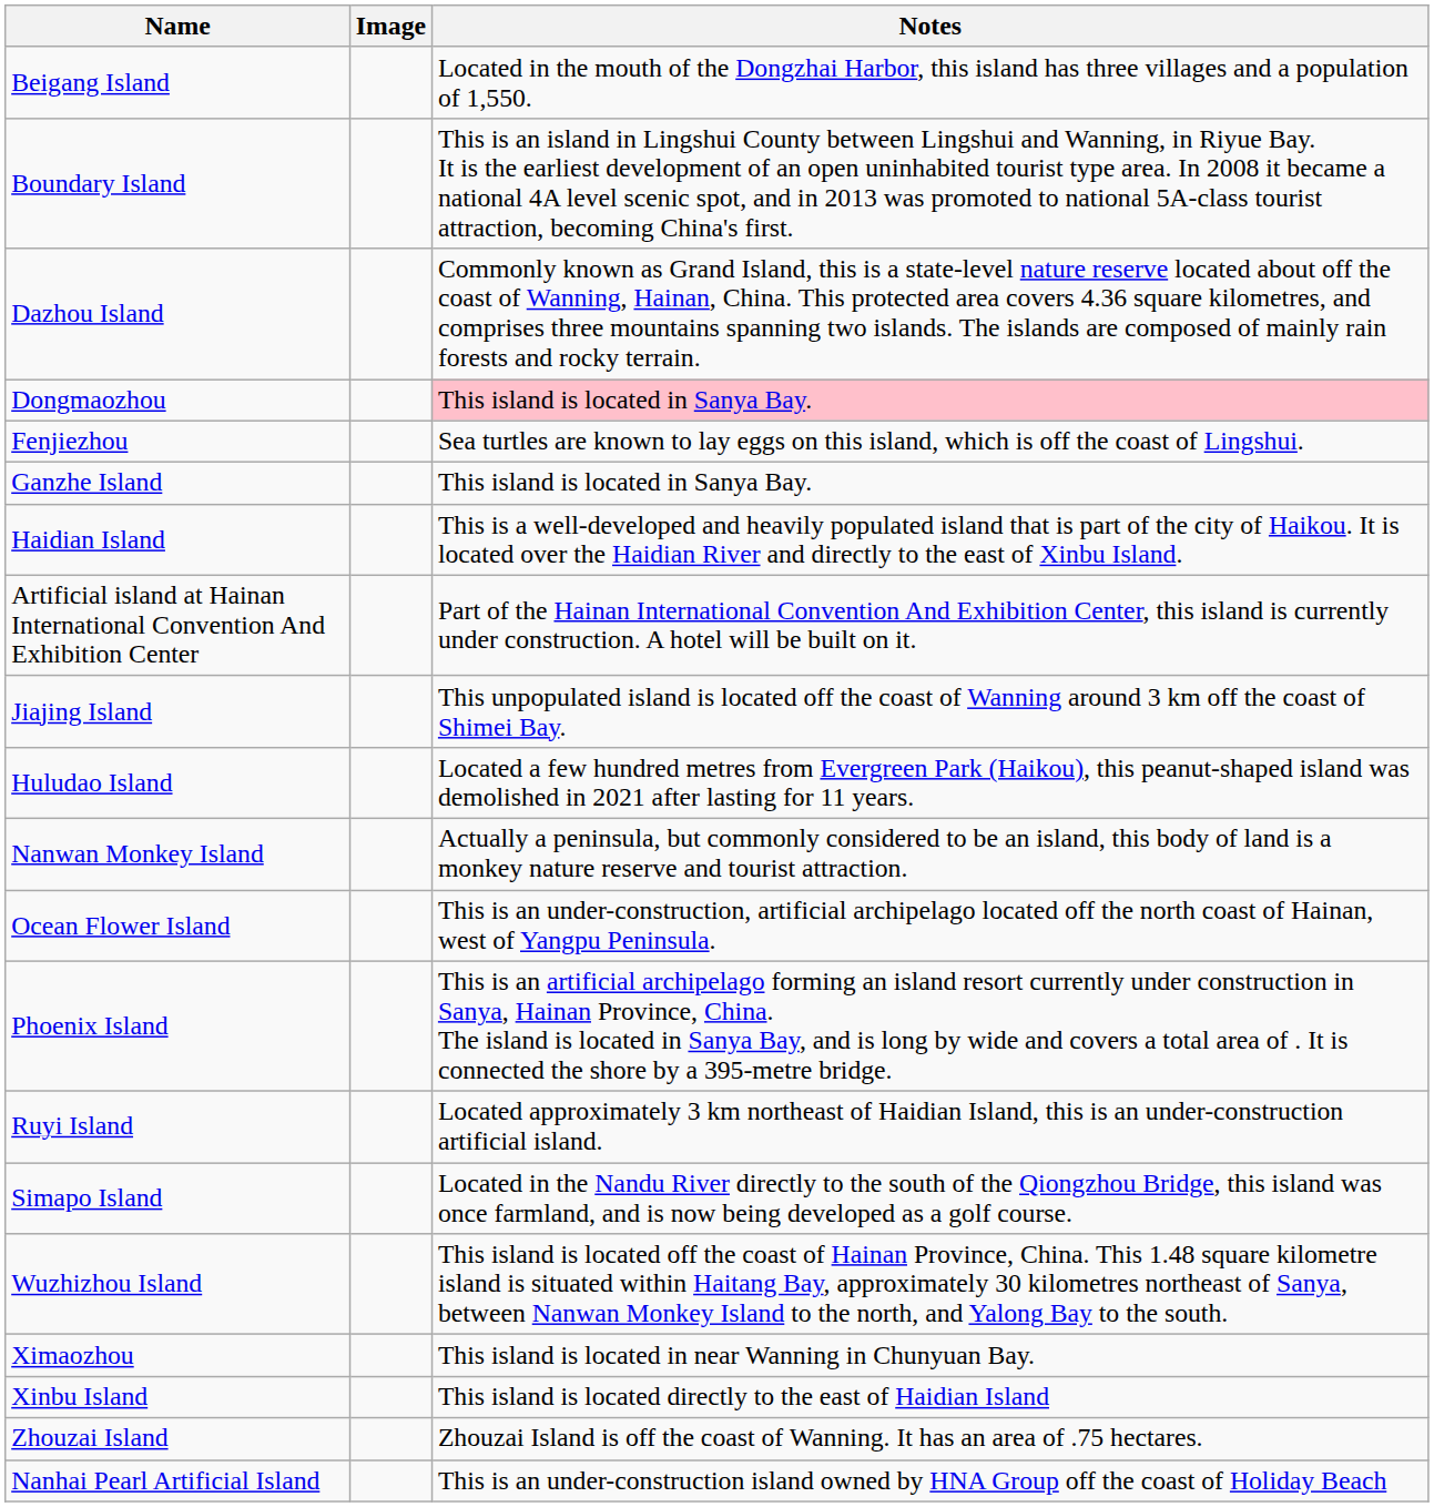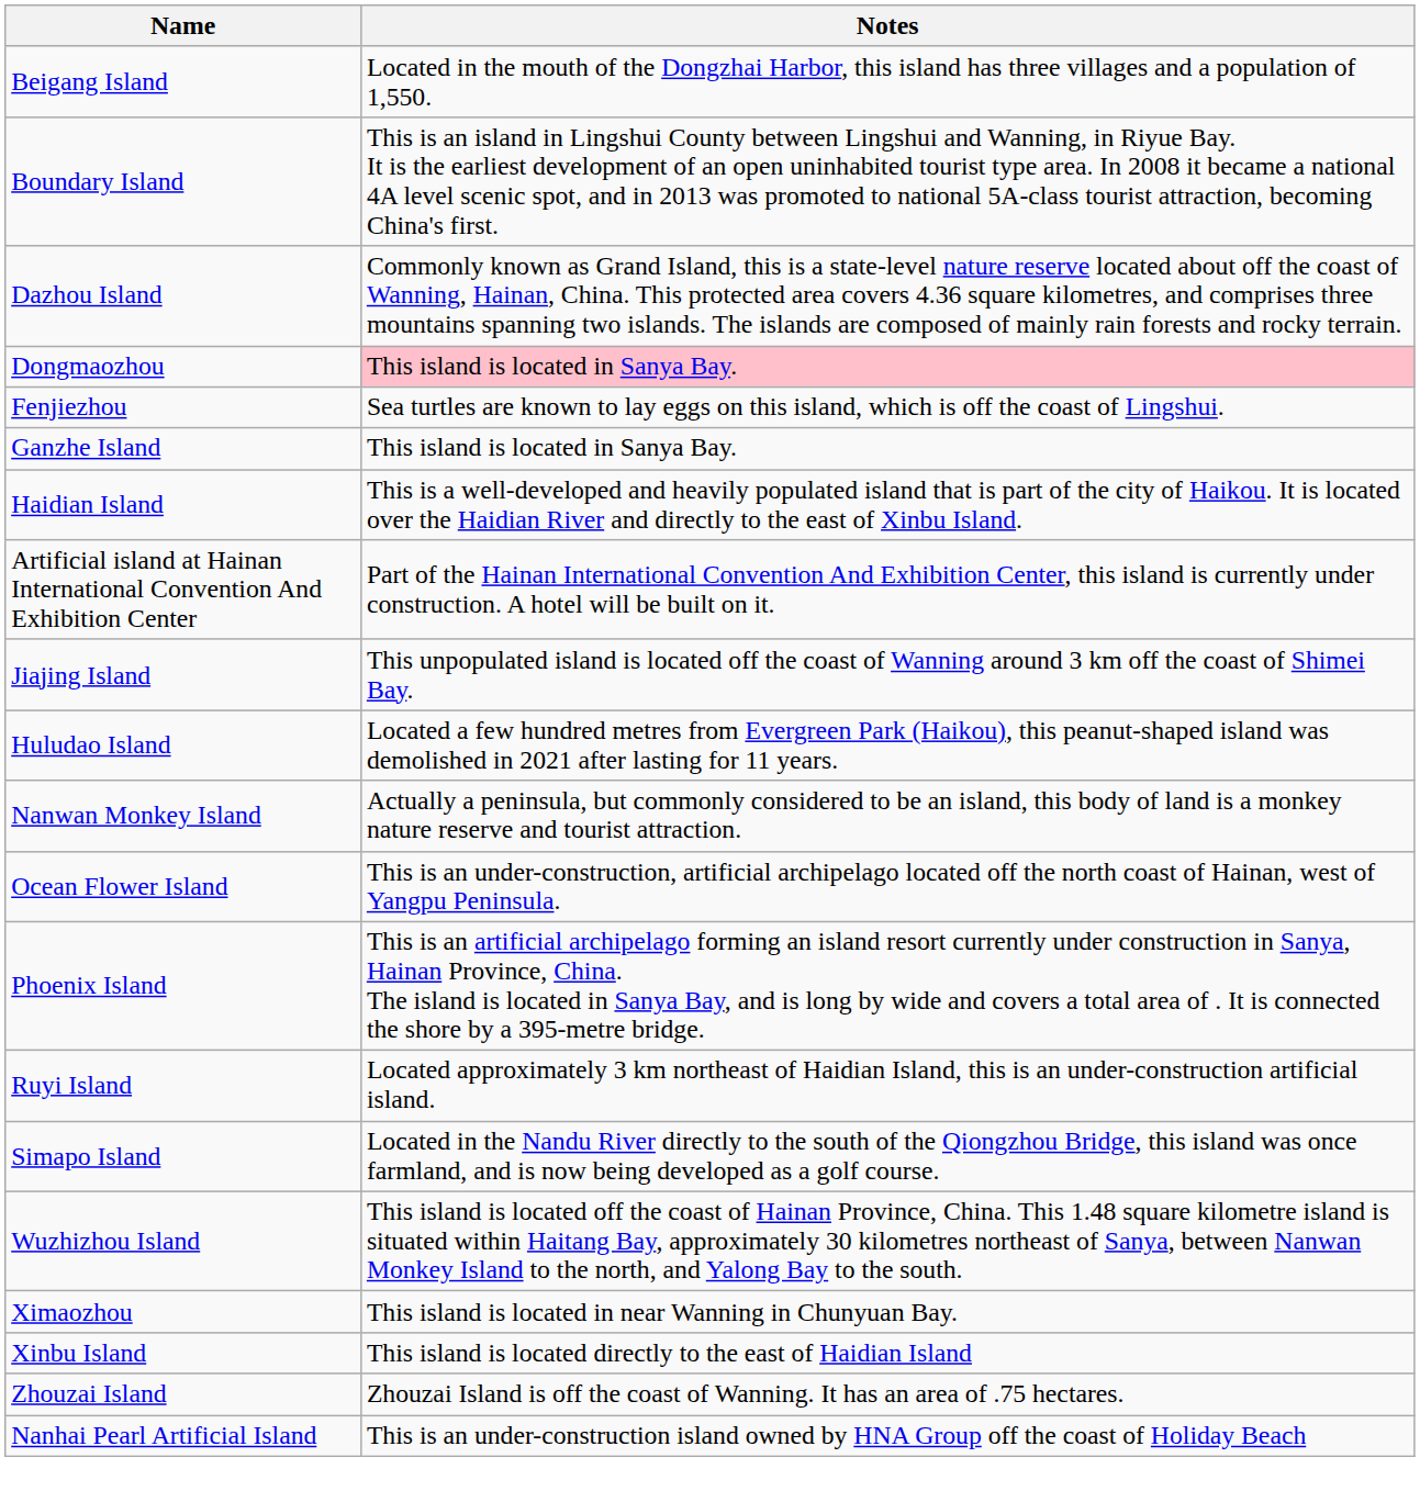- column: Image
